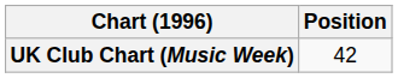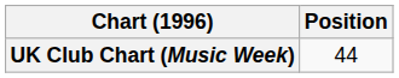UK Club Chart (Music Week) | Position: 42 -> 44
